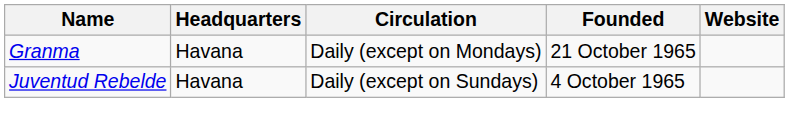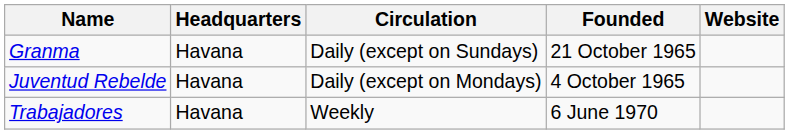Granma | Circulation: Daily (except on Mondays) -> Daily (except on Sundays)
Juventud Rebelde | Circulation: Daily (except on Sundays) -> Daily (except on Mondays)
+ row: Trabajadores | Havana | Weekly | 6 June 1970
